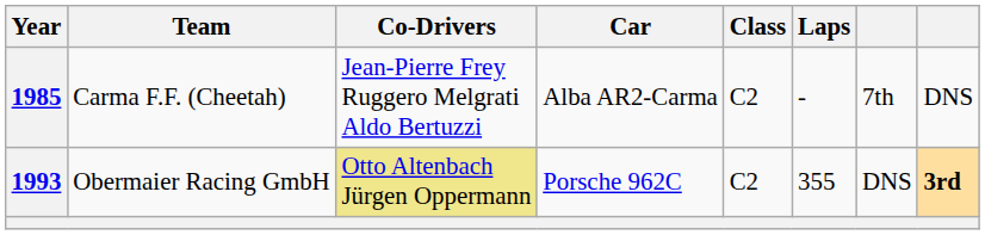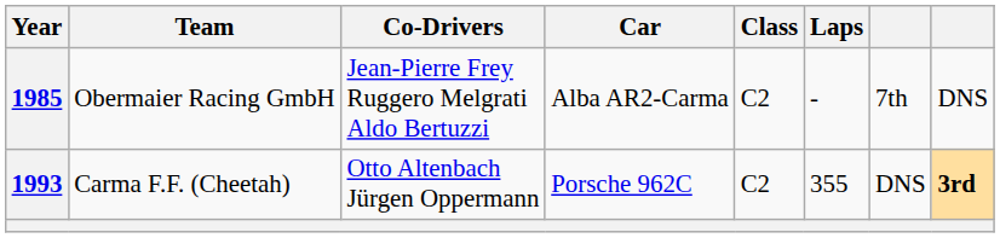1985 | Team: Carma F.F. (Cheetah) -> Obermaier Racing GmbH
1993 | Team: Obermaier Racing GmbH -> Carma F.F. (Cheetah)
1993 | Co-Drivers: khaki background -> no background
